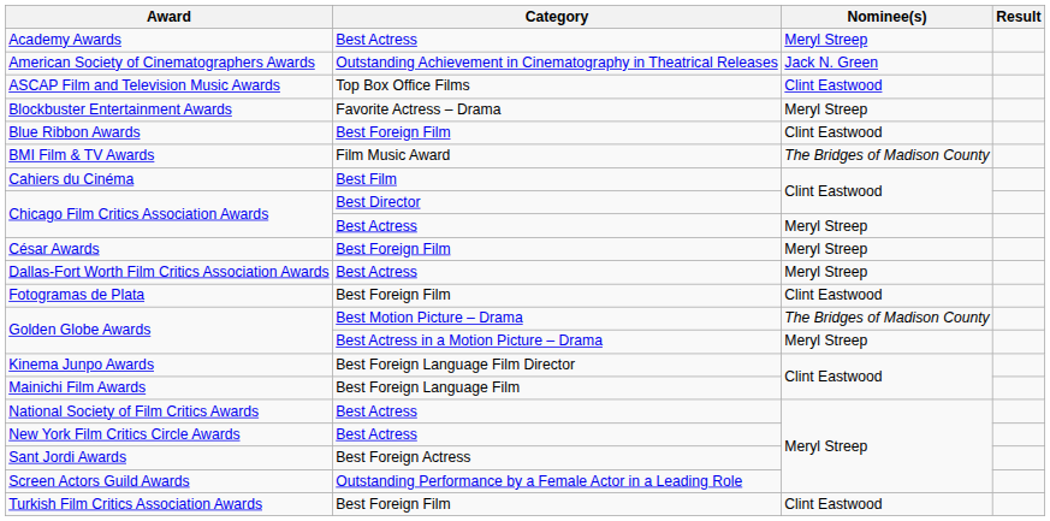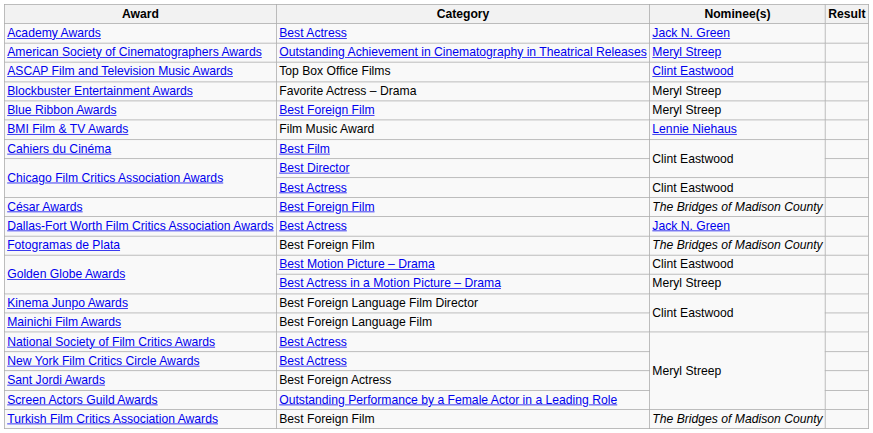Academy Awards | Nominee(s): Meryl Streep -> Jack N. Green
American Society of Cinematographers Awards | Nominee(s): Jack N. Green -> Meryl Streep
Blue Ribbon Awards | Nominee(s): Clint Eastwood -> Meryl Streep
BMI Film & TV Awards | Nominee(s): The Bridges of Madison County -> Lennie Niehaus
Chicago Film Critics Association Awards / Best Actress | Nominee(s): Meryl Streep -> Clint Eastwood
César Awards | Nominee(s): Meryl Streep -> The Bridges of Madison County
Dallas-Fort Worth Film Critics Association Awards | Nominee(s): Meryl Streep -> Jack N. Green
Fotogramas de Plata | Nominee(s): Clint Eastwood -> The Bridges of Madison County
Golden Globe Awards / Best Motion Picture – Drama | Nominee(s): The Bridges of Madison County -> Clint Eastwood
Turkish Film Critics Association Awards | Nominee(s): Clint Eastwood -> The Bridges of Madison County
